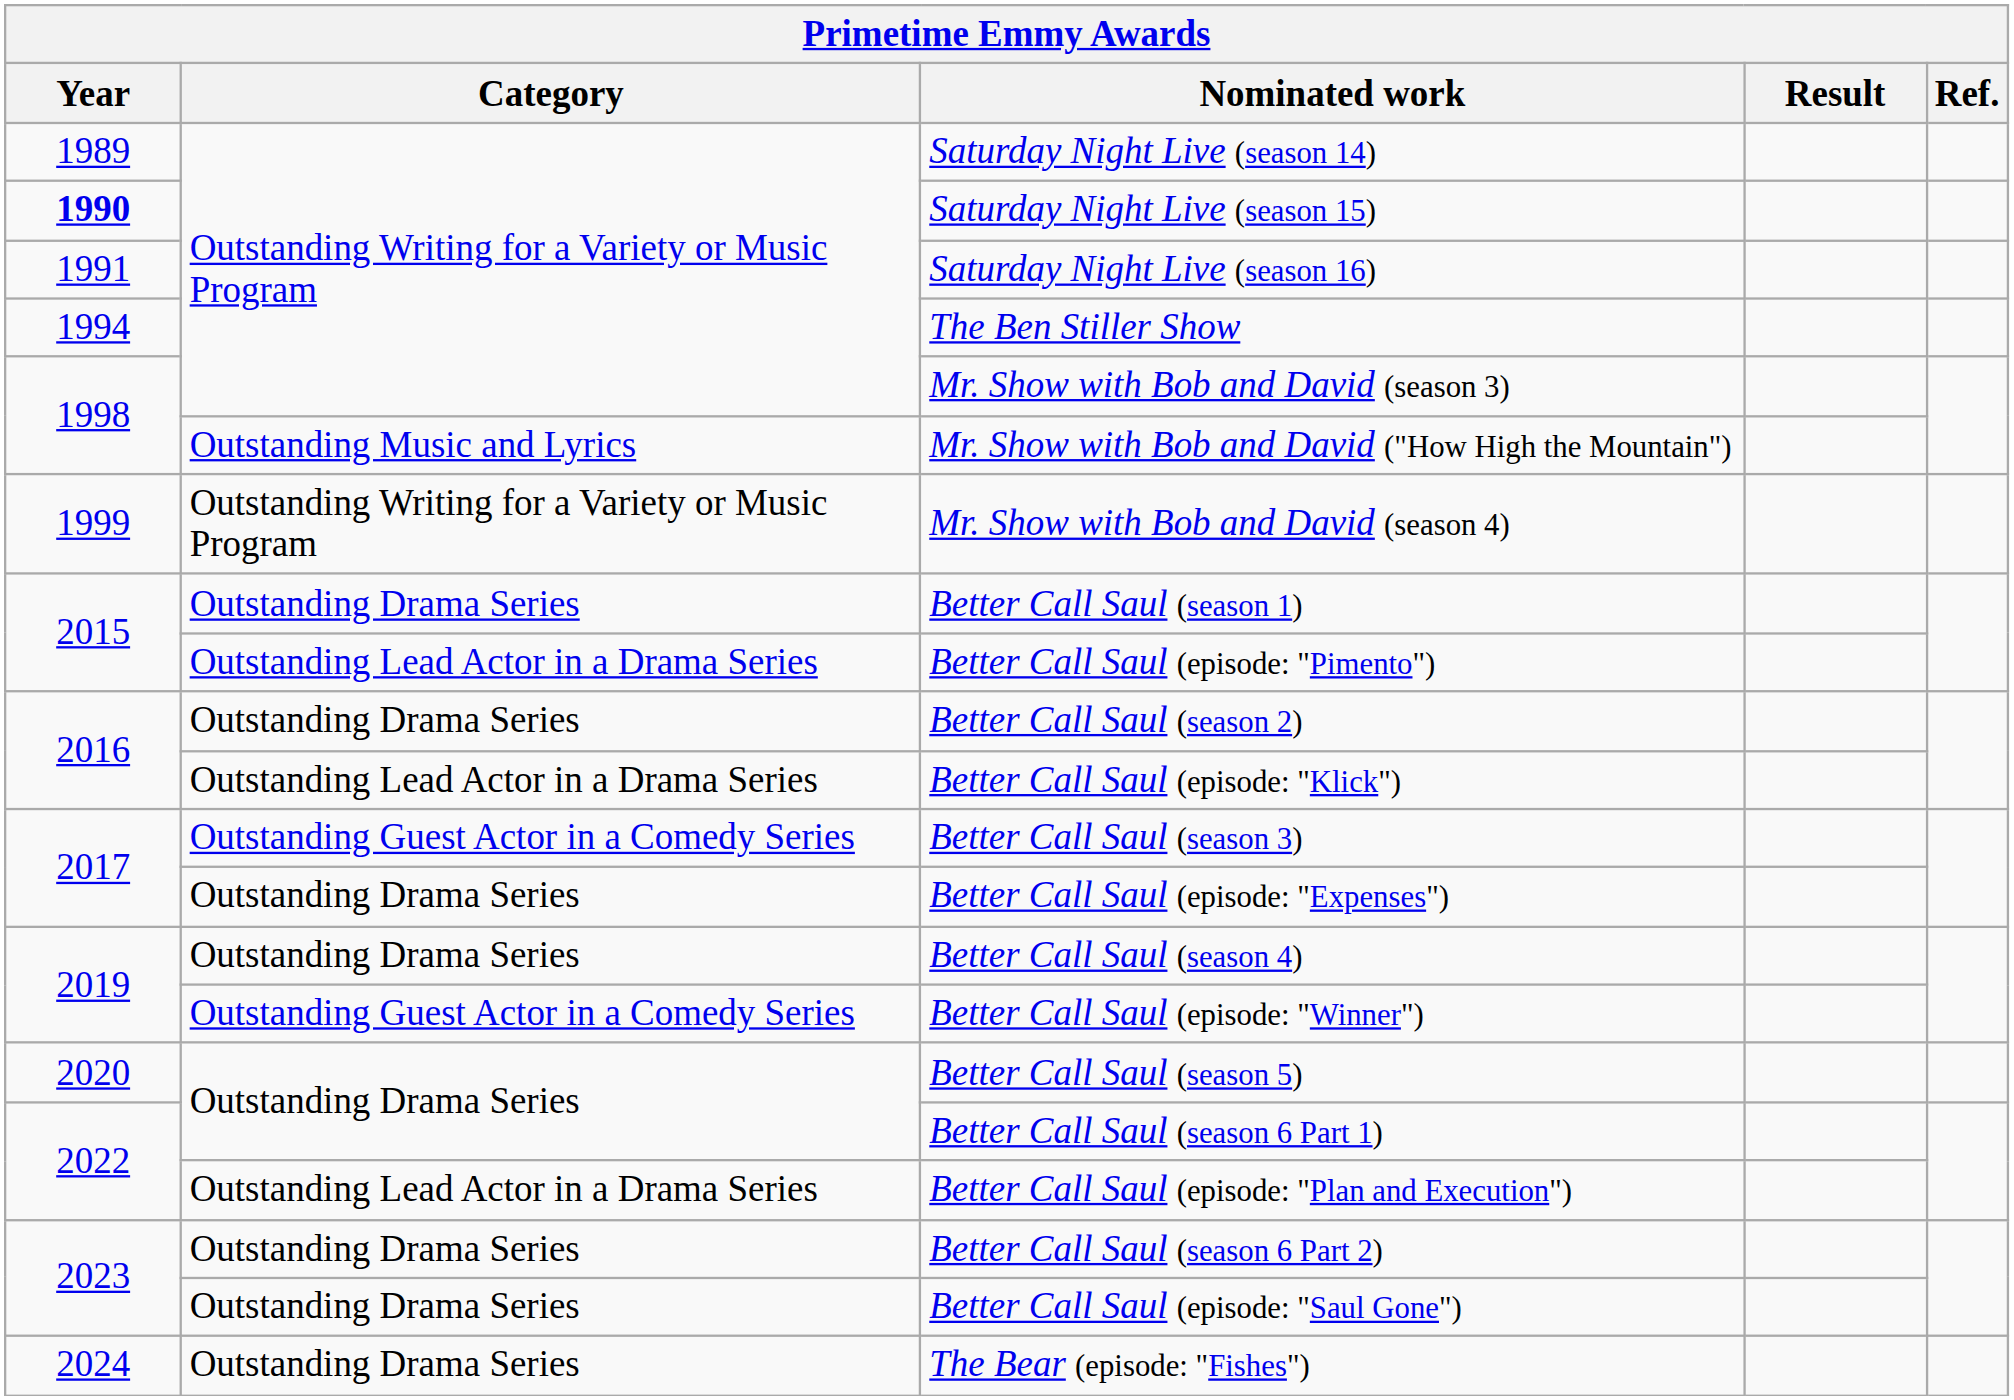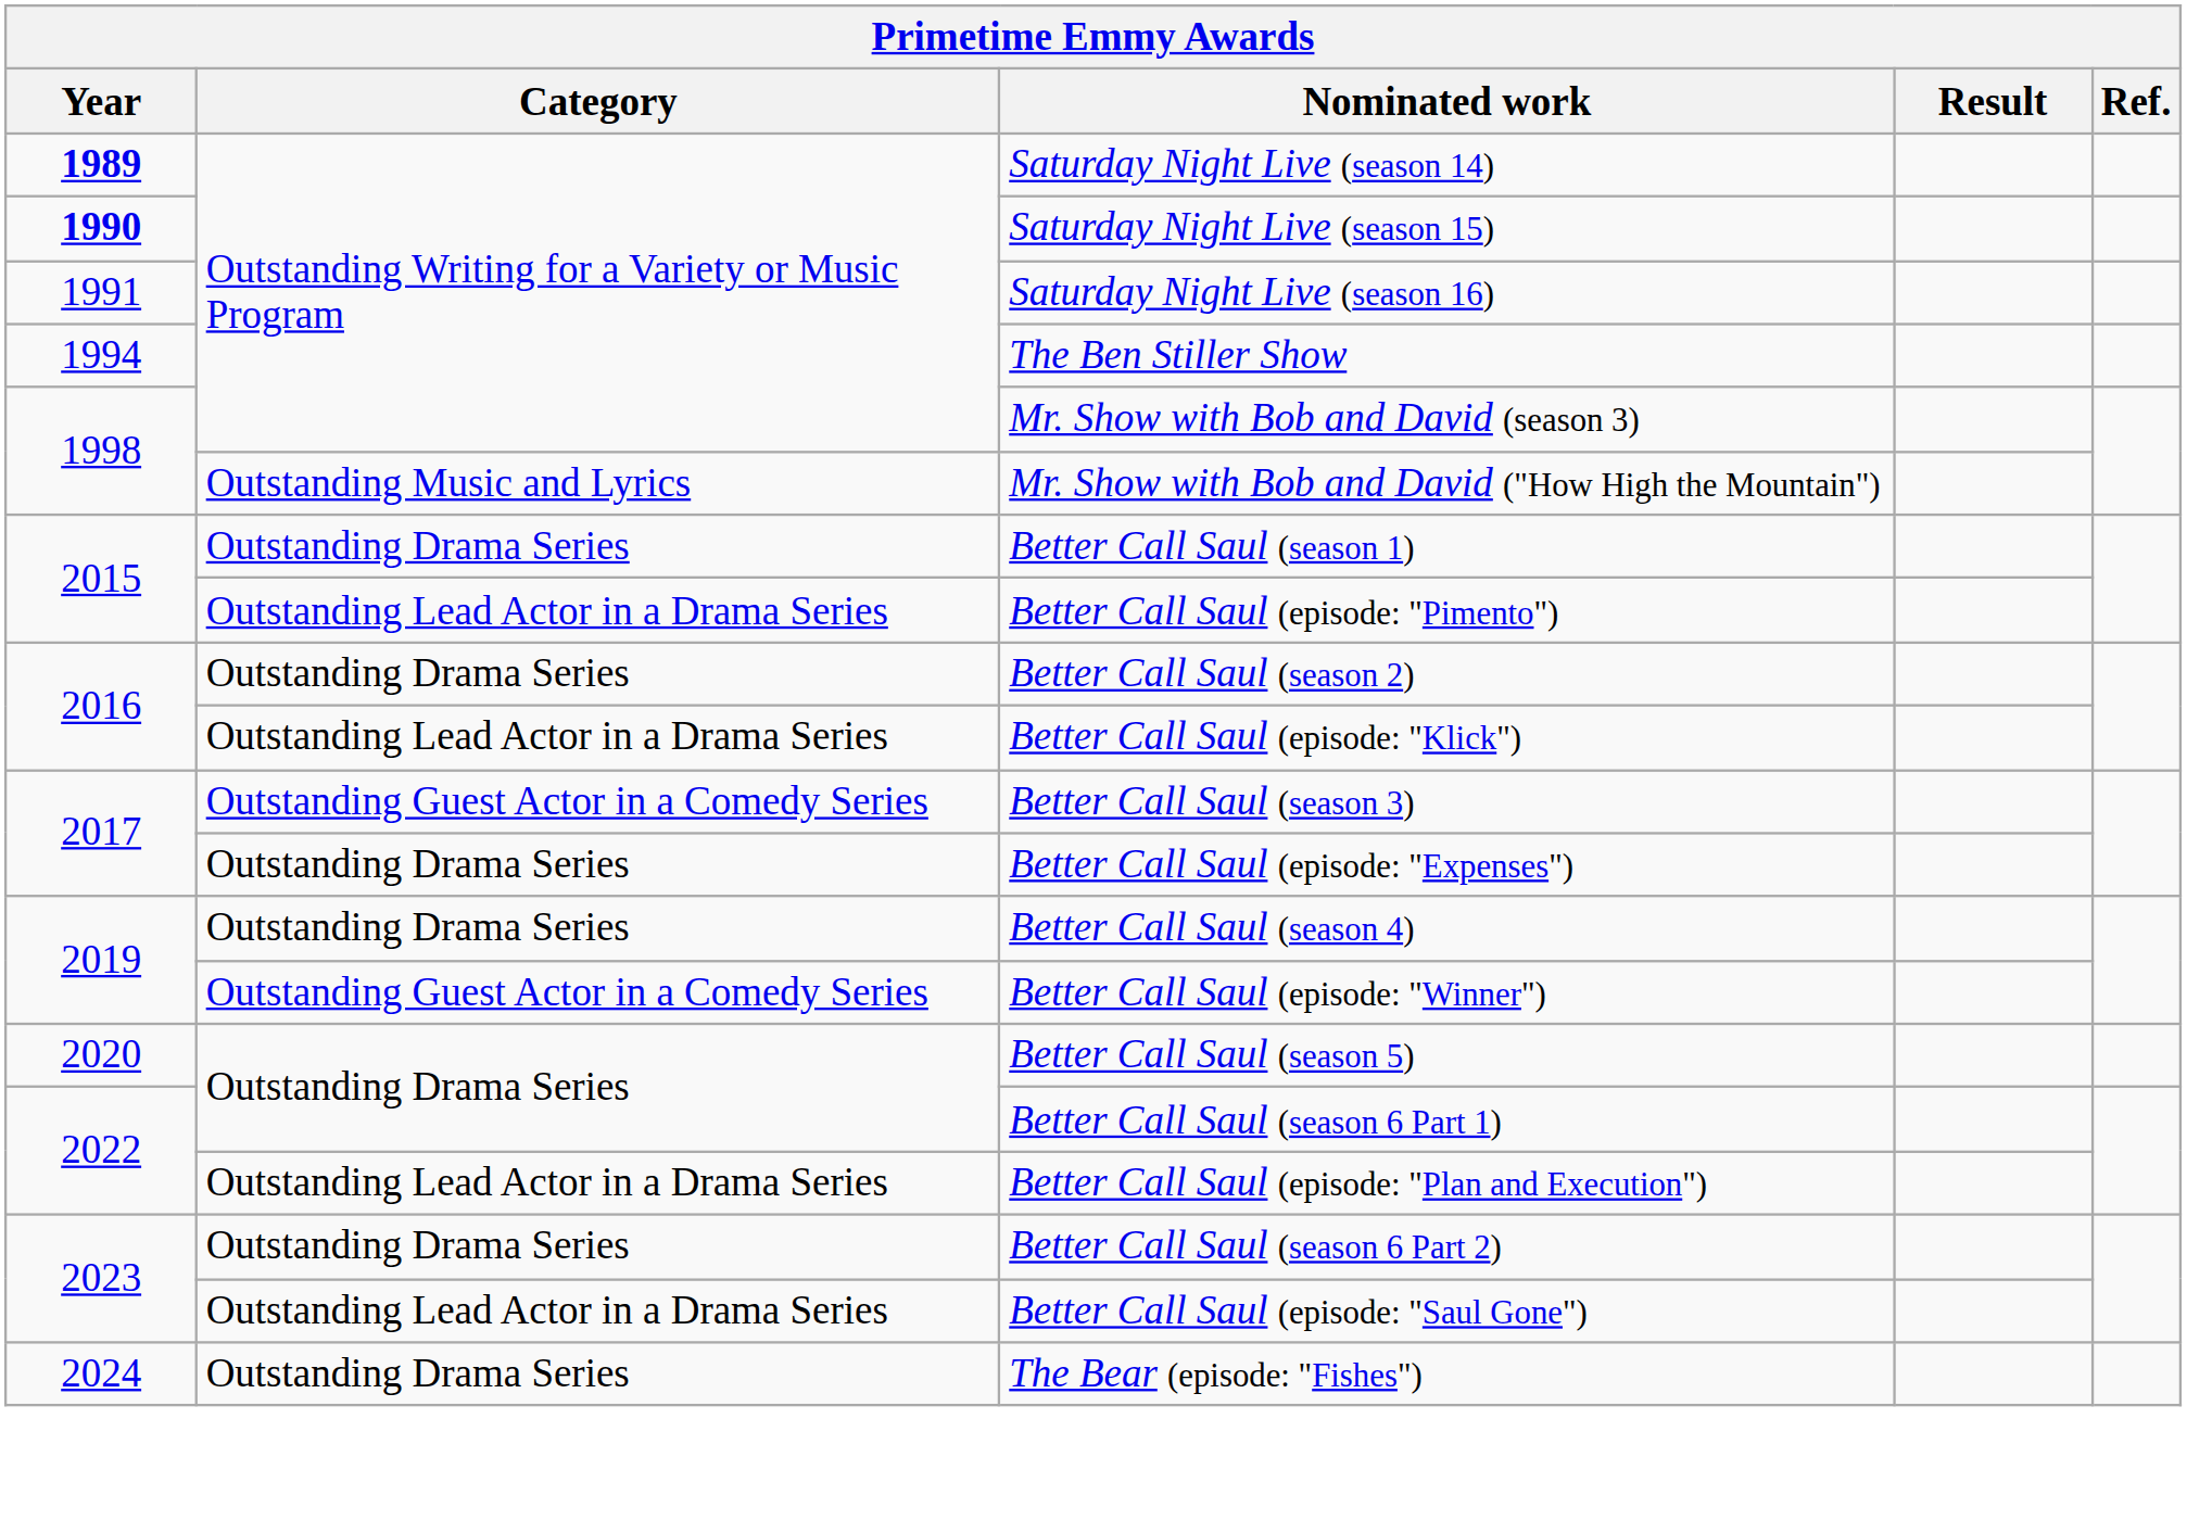Saturday Night Live (season 14) | Year: normal -> bold
- row: 1999 | Outstanding Writing for a Variety or Music Program | Mr. Show with Bob and David (season 4)
Better Call Saul (episode: "Saul Gone") | Category: Outstanding Drama Series -> Outstanding Lead Actor in a Drama Series
